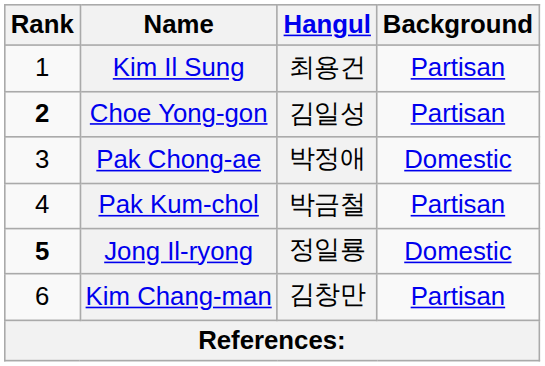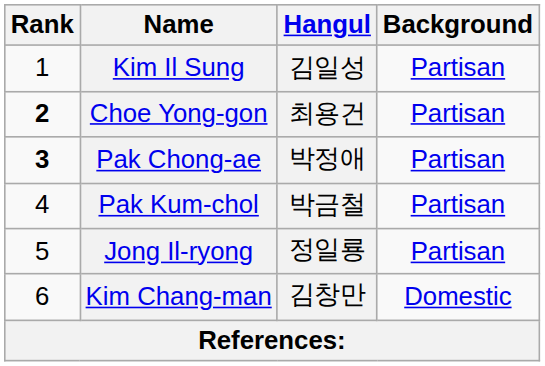Kim Il Sung | Hangul: 최용건 -> 김일성
Choe Yong-gon | Hangul: 김일성 -> 최용건
Pak Chong-ae | Rank: normal -> bold
Pak Chong-ae | Background: Domestic -> Partisan
Jong Il-ryong | Rank: bold -> normal
Jong Il-ryong | Background: Domestic -> Partisan
Kim Chang-man | Background: Partisan -> Domestic
